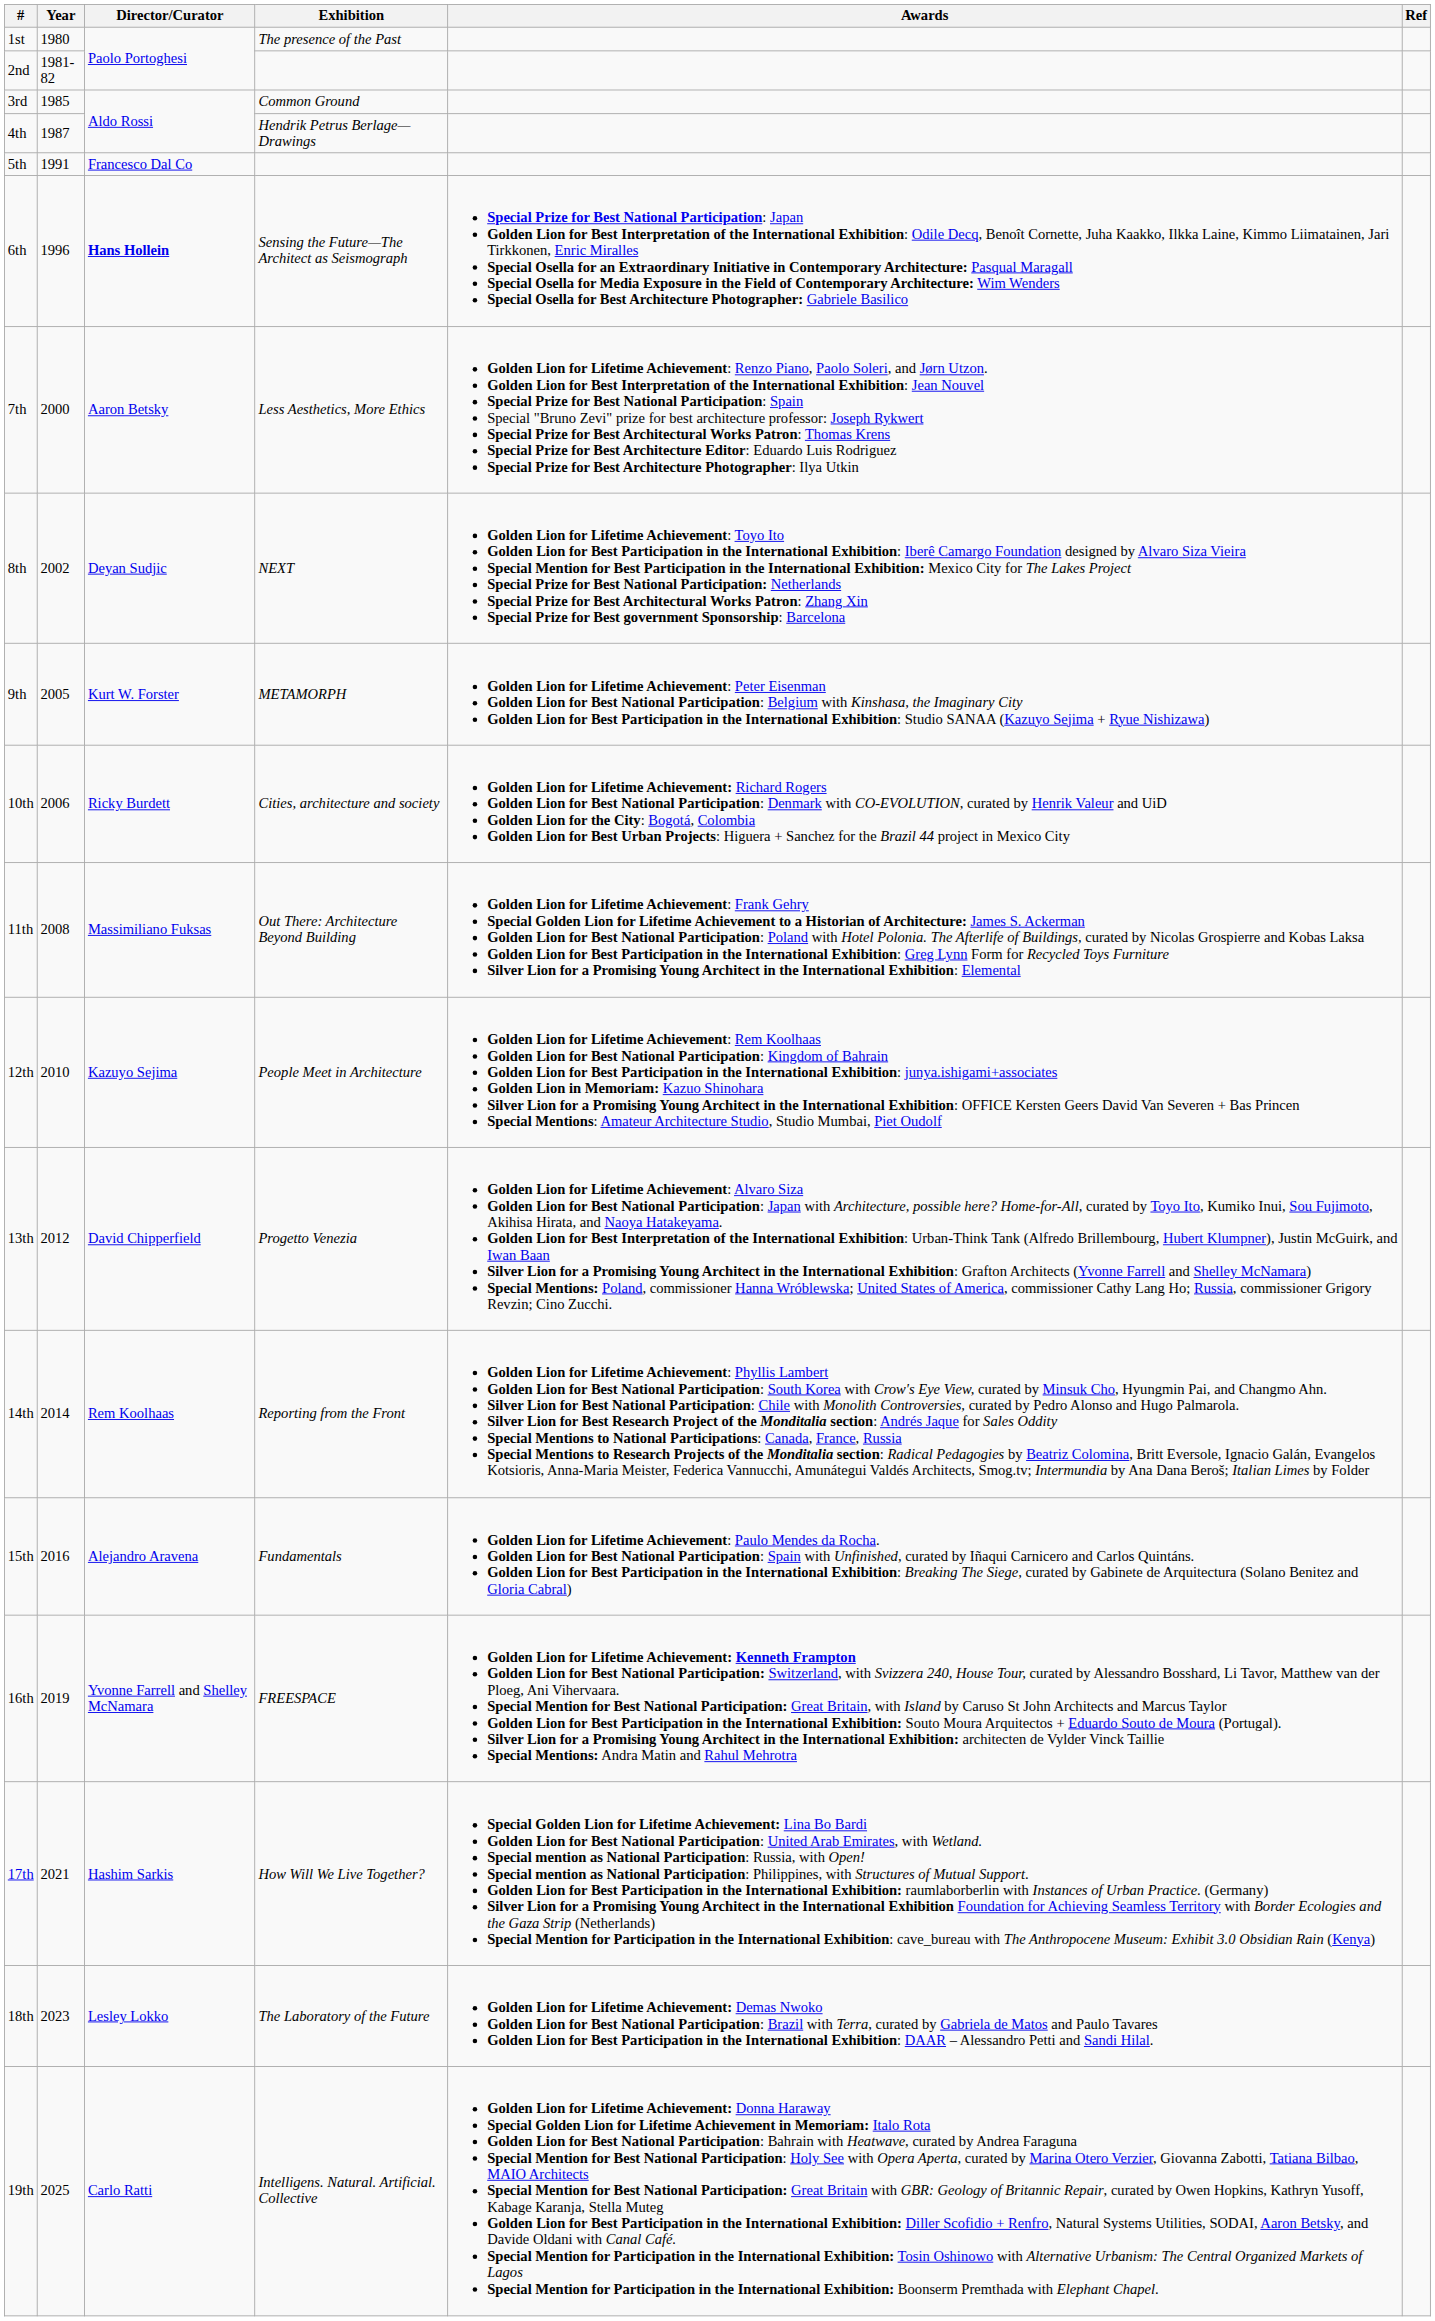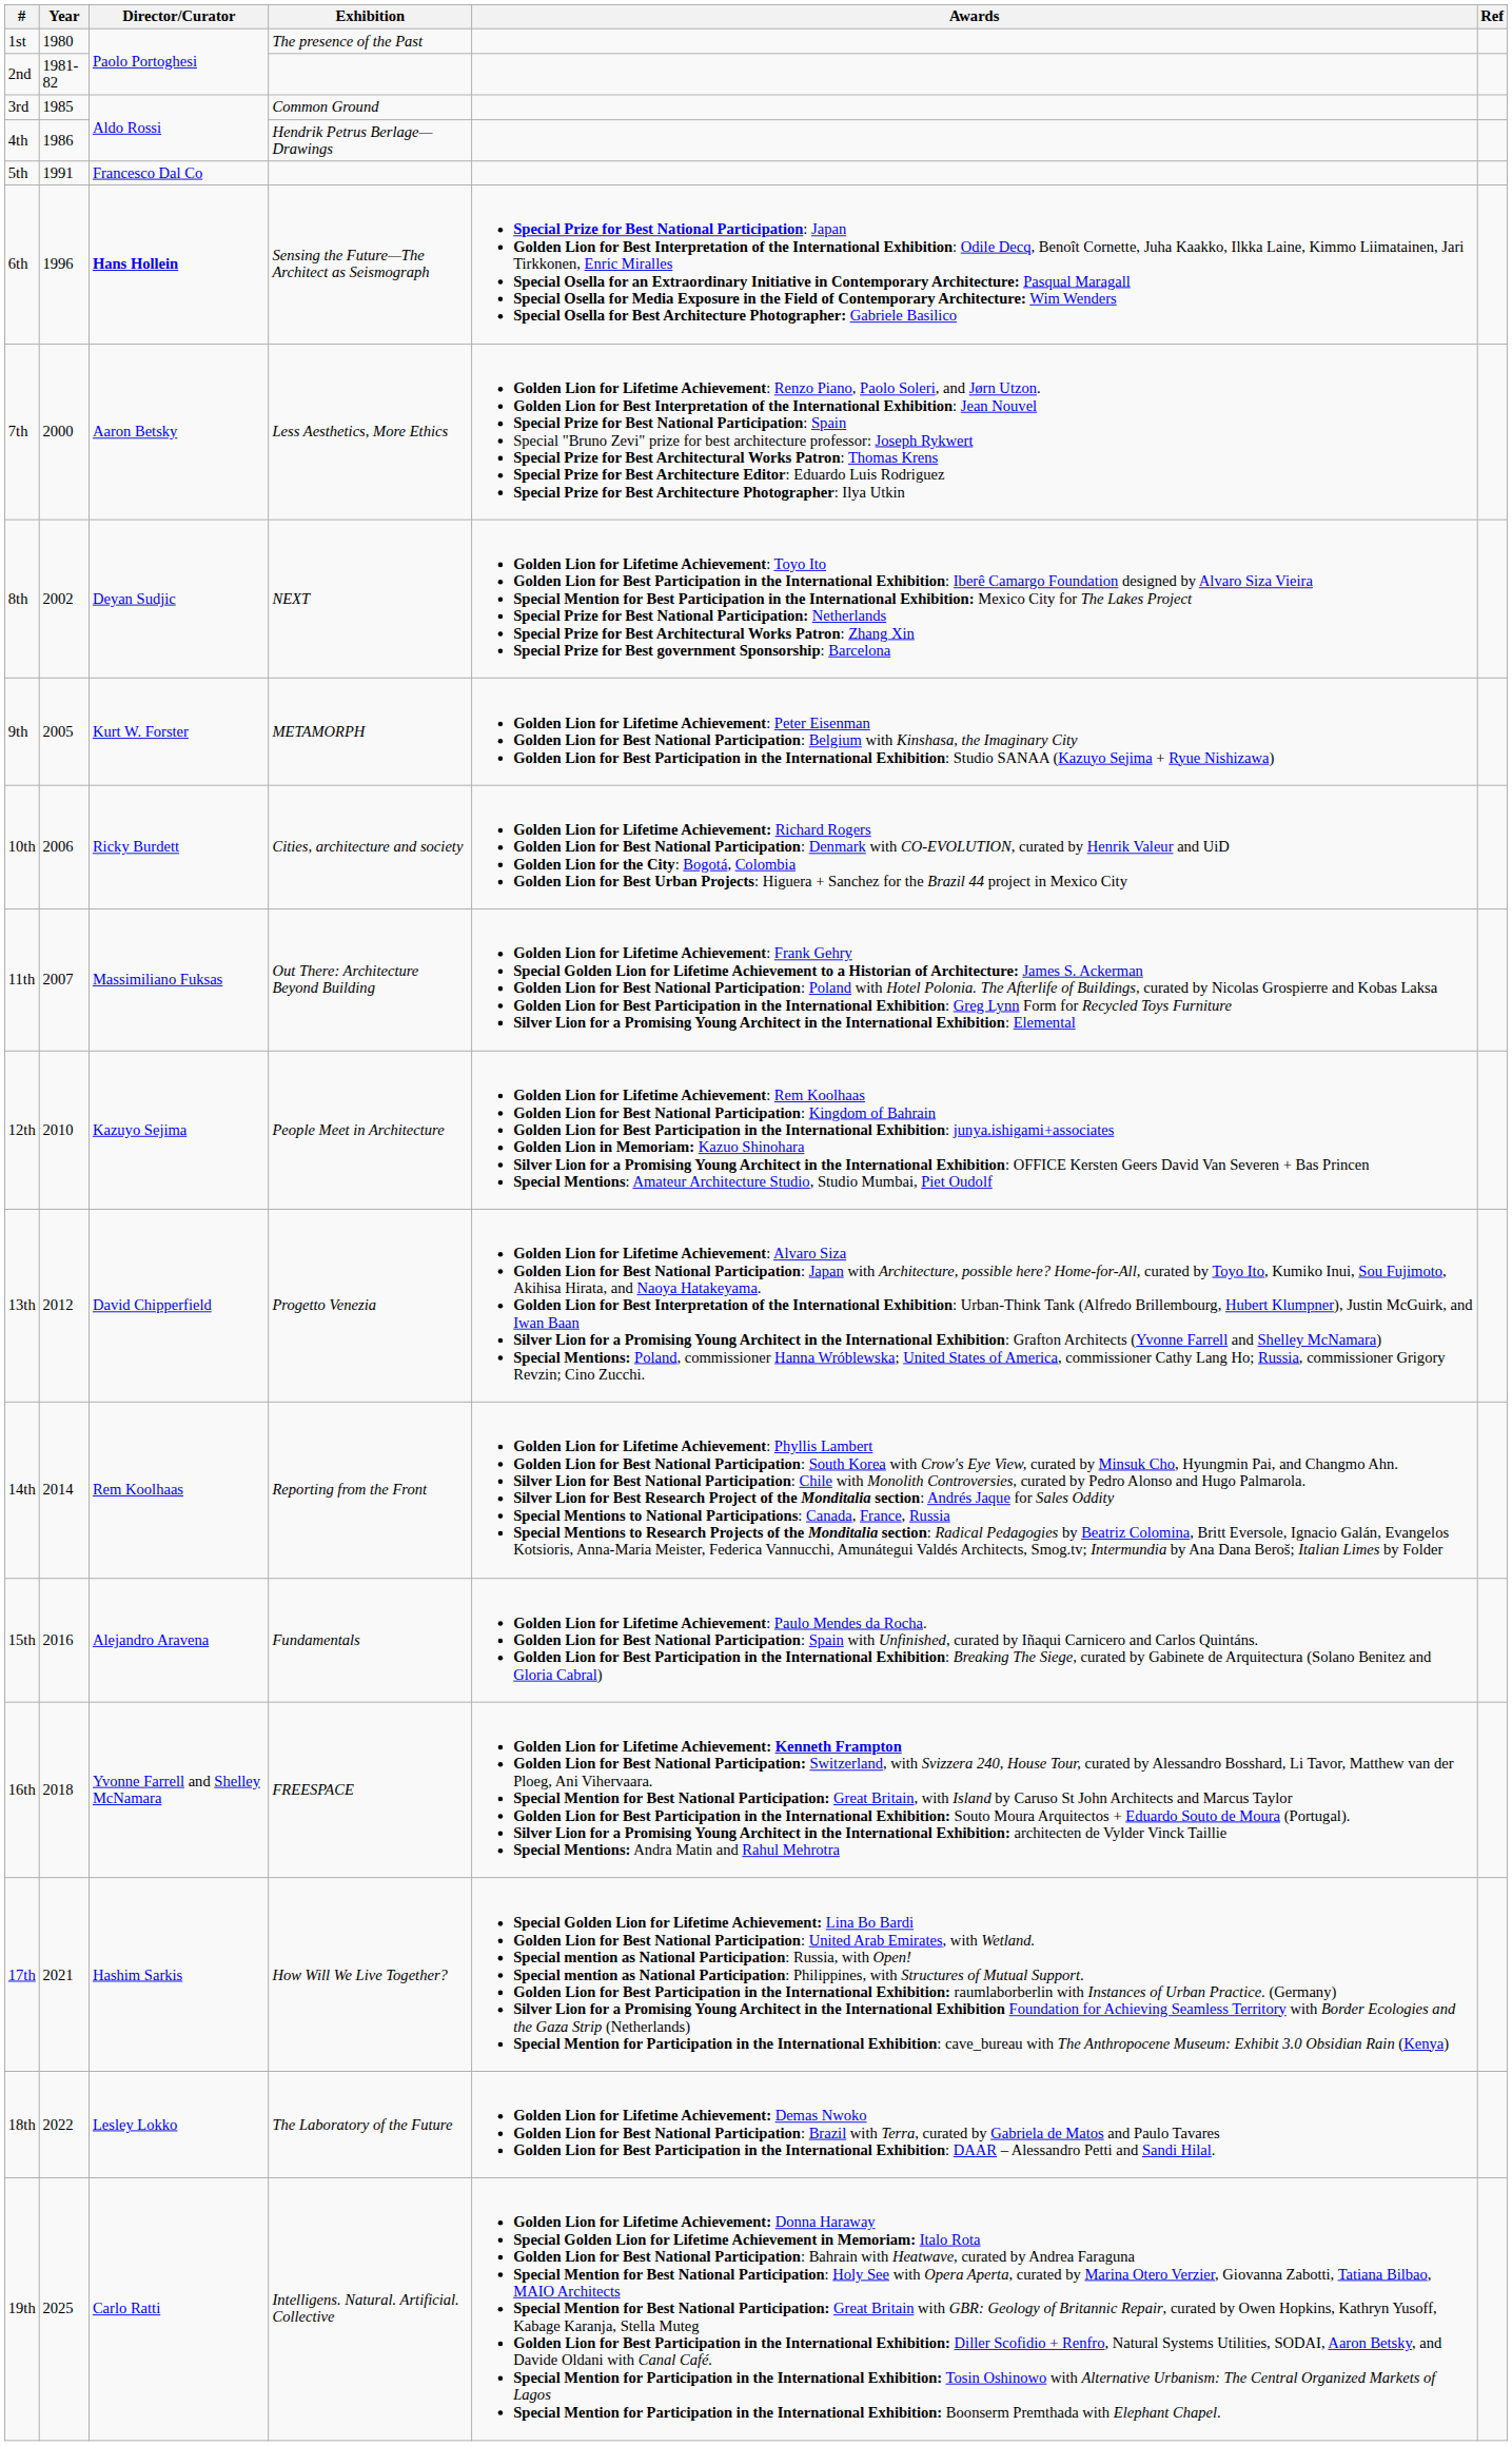4th | Year: 1987 -> 1986
11th | Year: 2008 -> 2007
16th | Year: 2019 -> 2018
18th | Year: 2023 -> 2022
